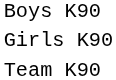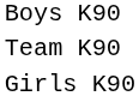rows swapped: Girls K90 <-> Team K90
